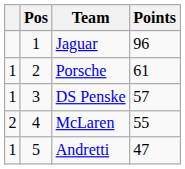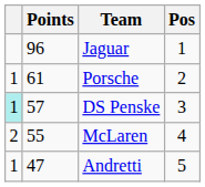columns swapped: Pos <-> Points
DS Penske | column 1: no background -> paleturquoise background
